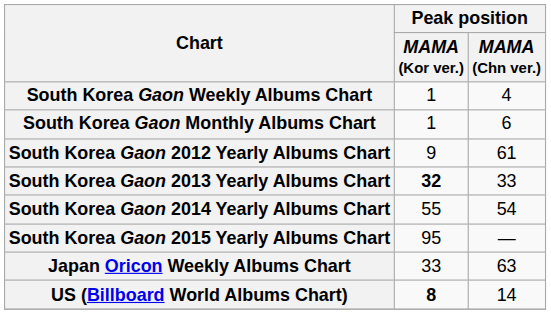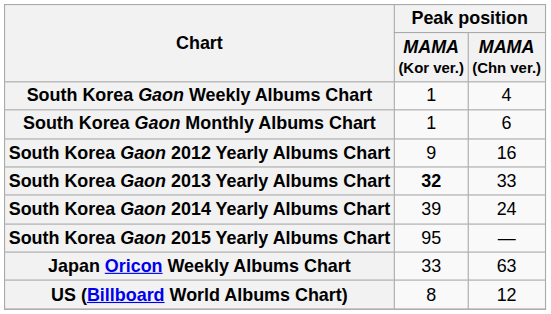South Korea Gaon 2012 Yearly Albums Chart | Peak position / MAMA (Chn ver.): 61 -> 16
South Korea Gaon 2014 Yearly Albums Chart | Peak position / MAMA (Kor ver.): 55 -> 39
South Korea Gaon 2014 Yearly Albums Chart | Peak position / MAMA (Chn ver.): 54 -> 24
US (Billboard World Albums Chart) | Peak position / MAMA (Kor ver.): bold -> normal
US (Billboard World Albums Chart) | Peak position / MAMA (Chn ver.): 14 -> 12
